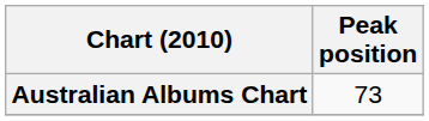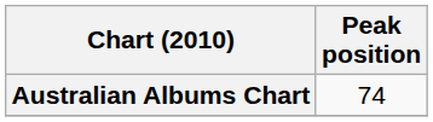Australian Albums Chart | Peak position: 73 -> 74
